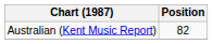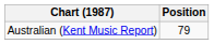Australian (Kent Music Report) | Position: 82 -> 79
